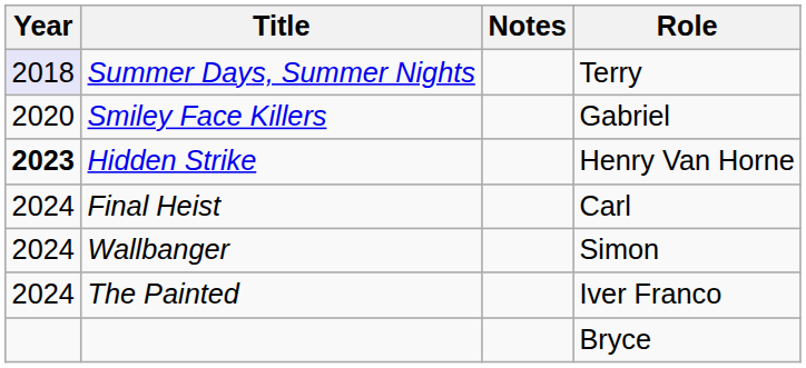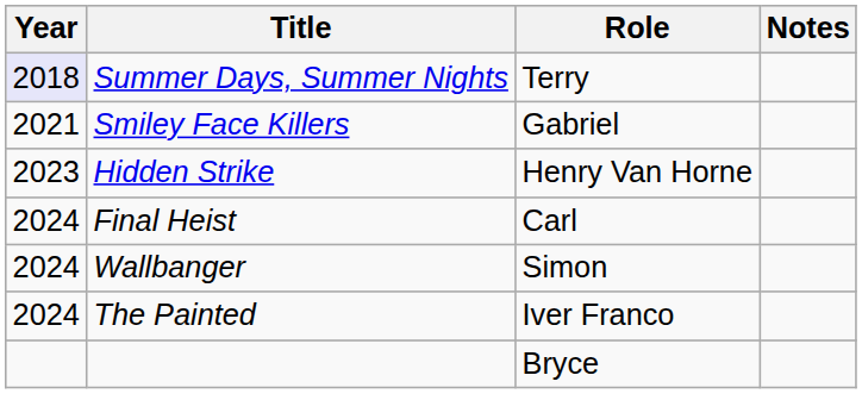columns swapped: Role <-> Notes
Smiley Face Killers | Year: 2020 -> 2021
Hidden Strike | Year: bold -> normal
